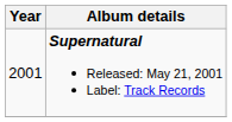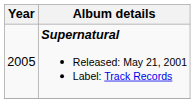Supernatural Released: May 21, 2001 Label: Track Records | Year: 2001 -> 2005
